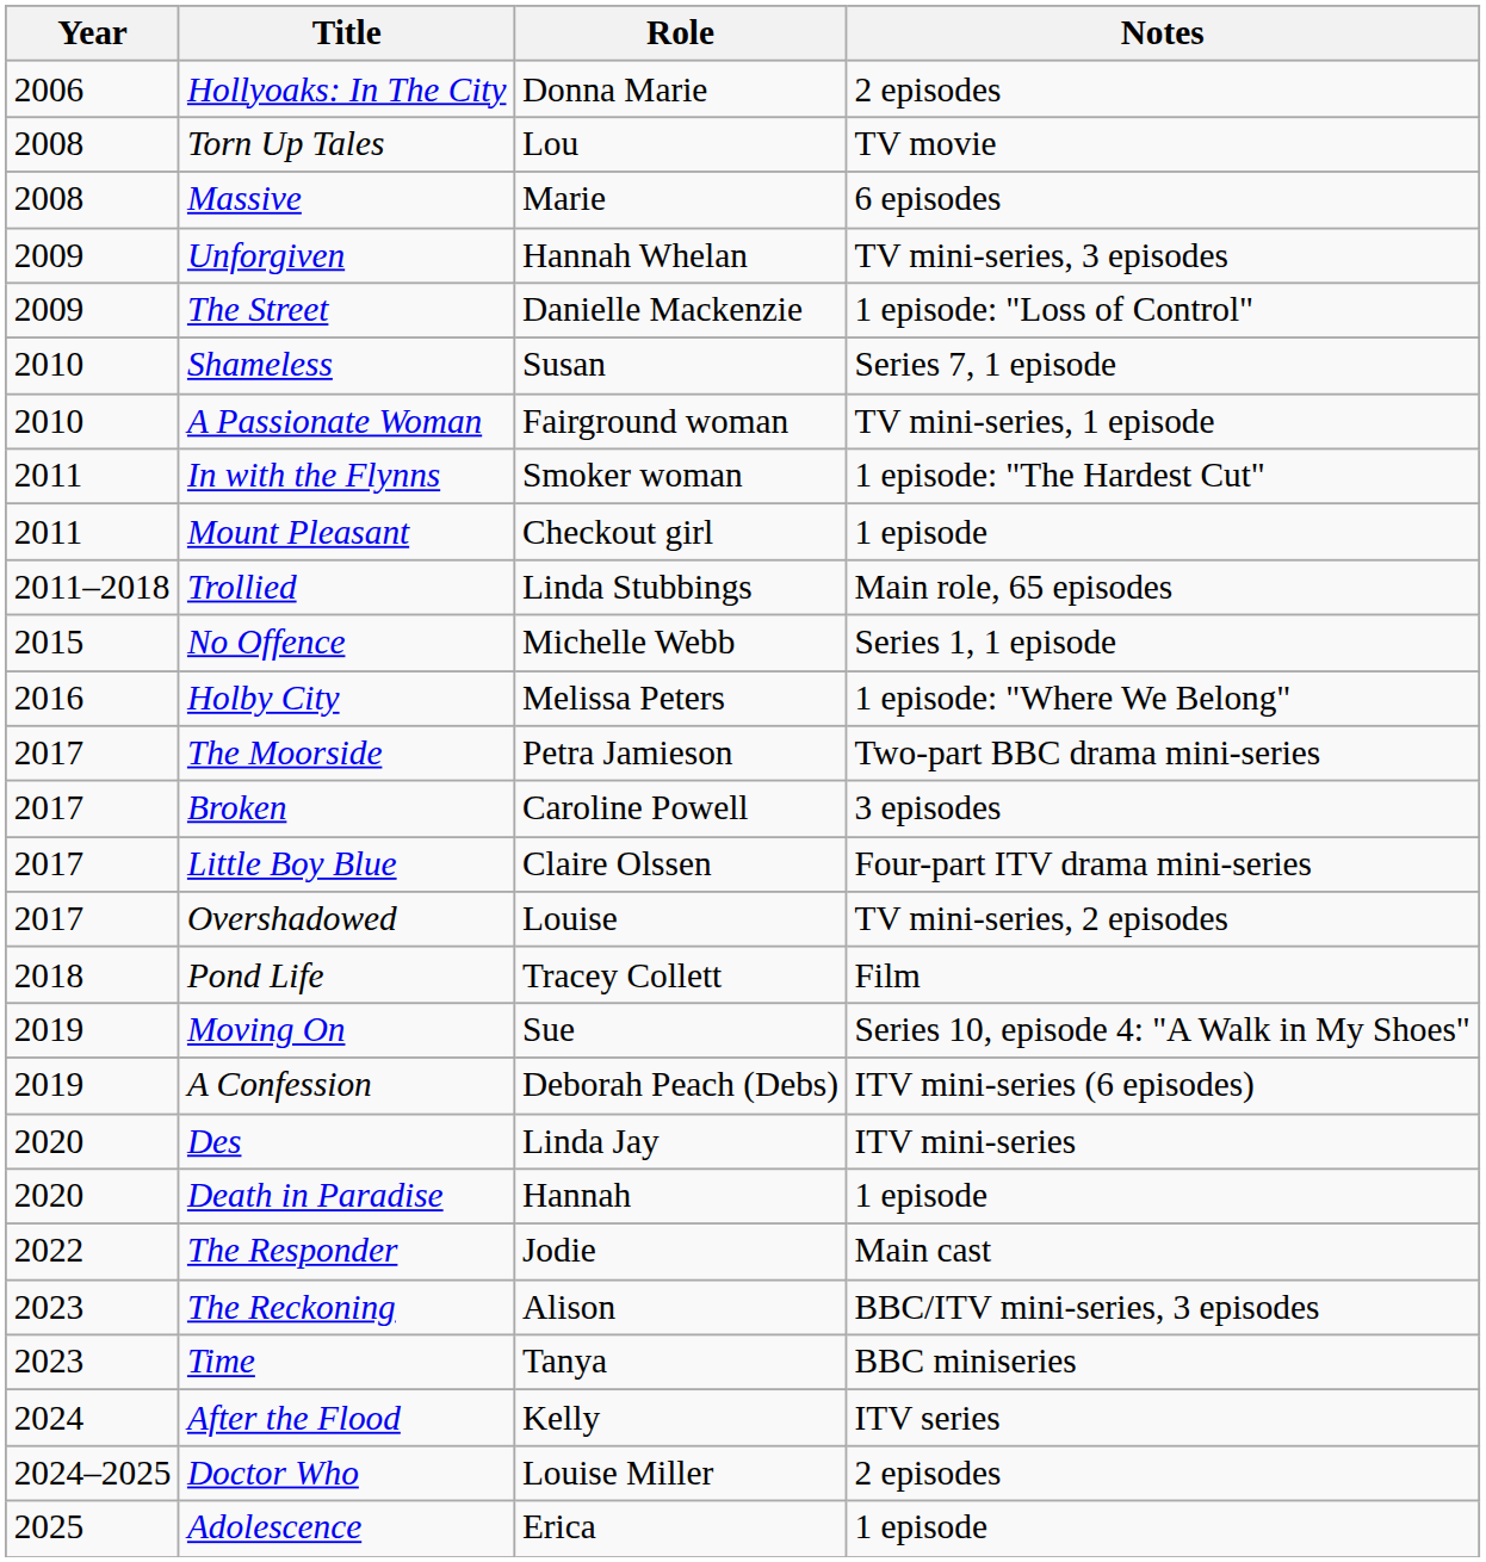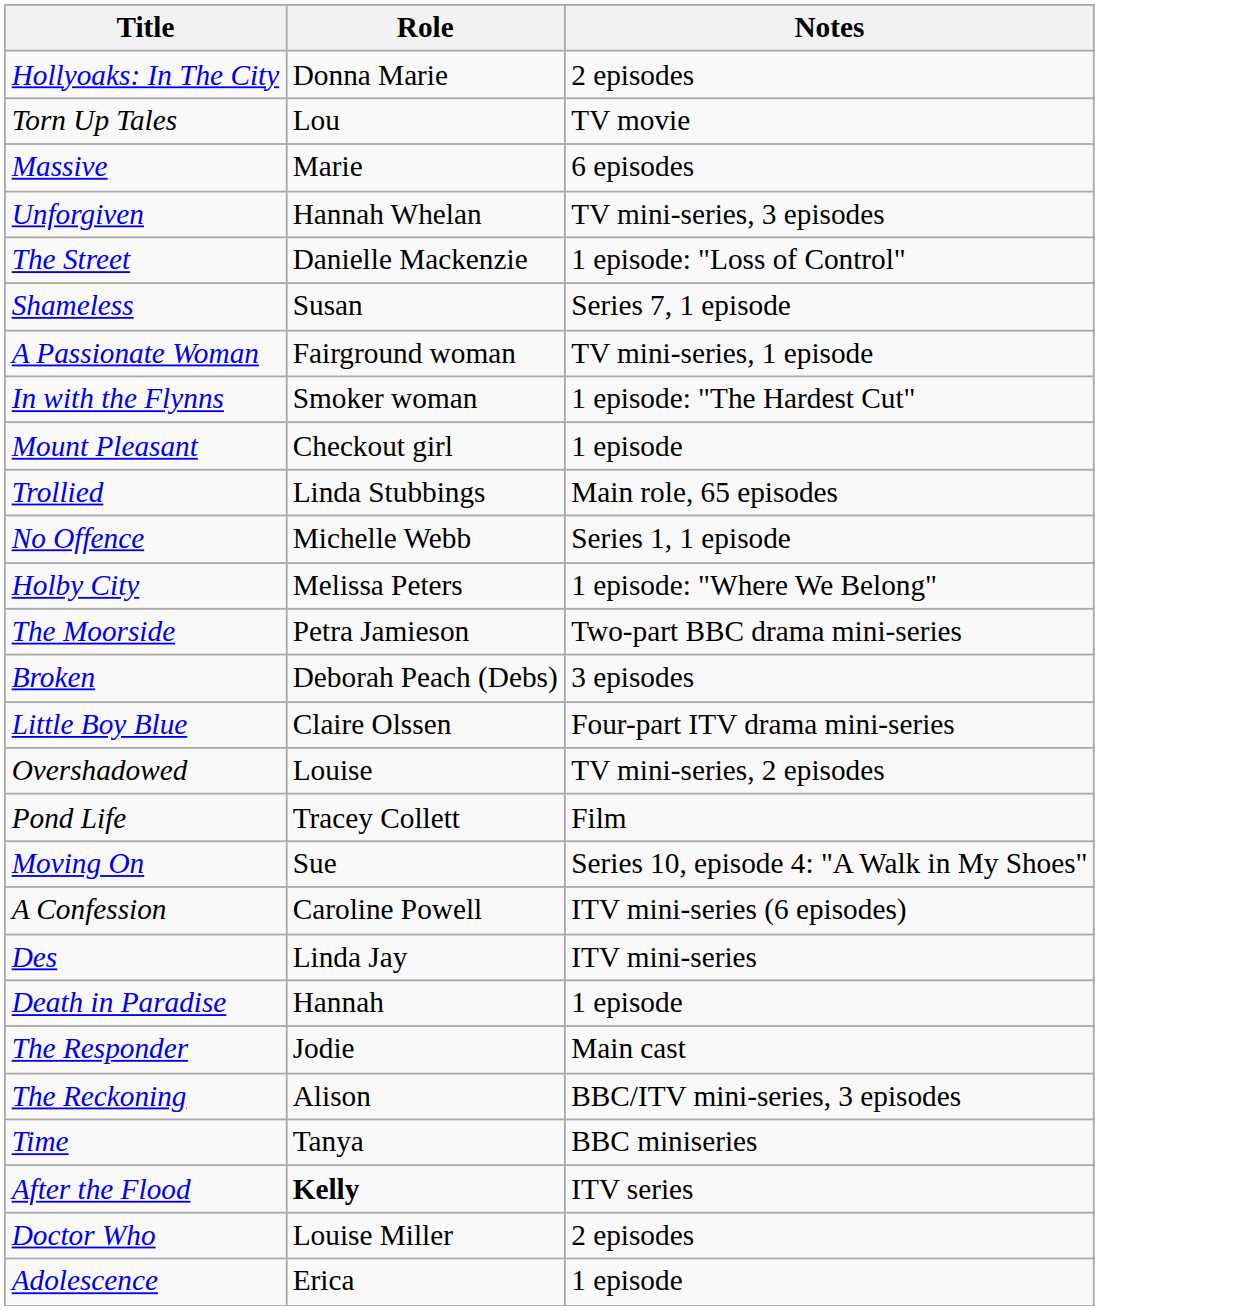- column: Year | 2006 | 2008 | 2008 | 2009 | 2009 | 2010 | 2010 | 2011 | 2011 | 2011–2018 | 2015 | 2016 | 2017 | 2017 | 2017 | 2017 | 2018 | 2019 | 2019 | 2020 | 2020 | 2022 | 2023 | 2023 | 2024 | 2024–2025 | 2025
Broken | Role: Caroline Powell -> Deborah Peach (Debs)
A Confession | Role: Deborah Peach (Debs) -> Caroline Powell
After the Flood | Role: normal -> bold
